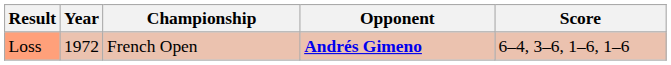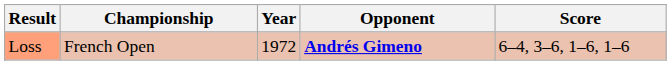columns swapped: Year <-> Championship
